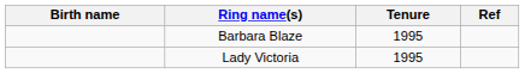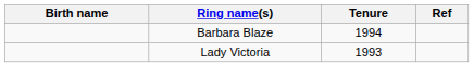Barbara Blaze | Tenure: 1995 -> 1994
Lady Victoria | Tenure: 1995 -> 1993
